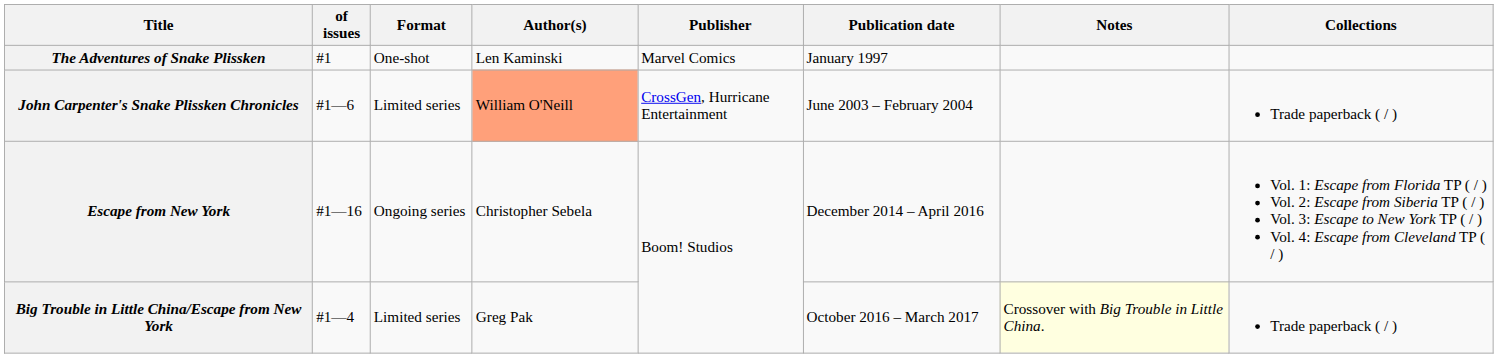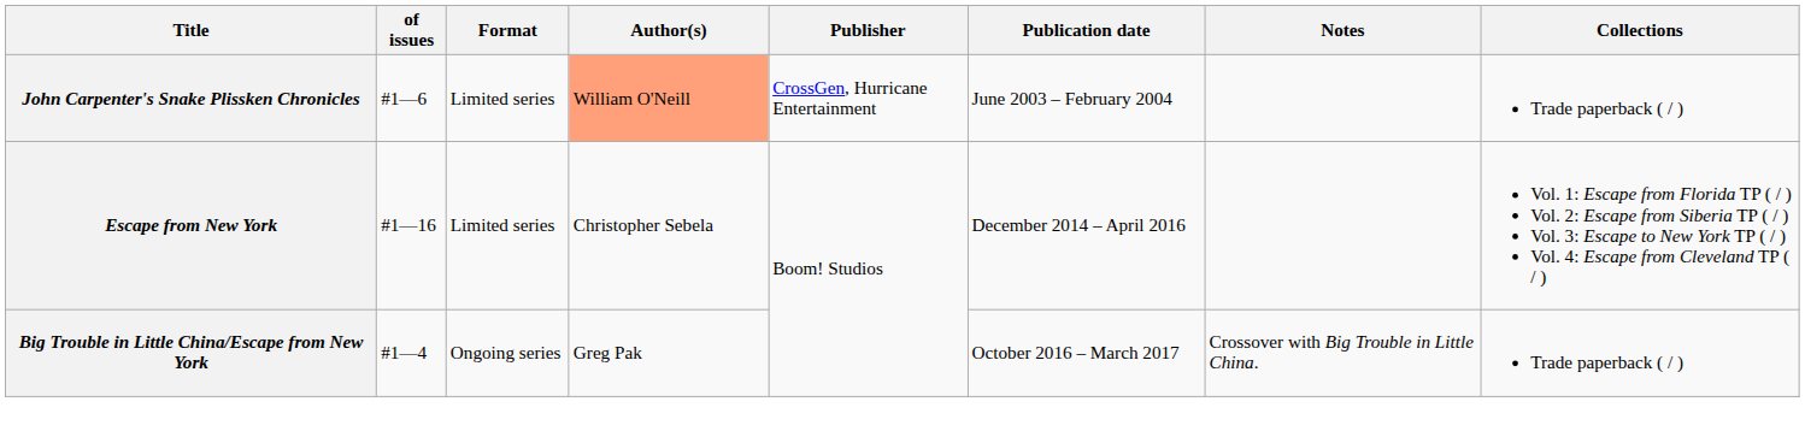- row: The Adventures of Snake Plissken | #1 | One-shot | Len Kaminski | Marvel Comics | January 1997
Escape from New York | Format: Ongoing series -> Limited series
Big Trouble in Little China/Escape from New York | Format: Limited series -> Ongoing series
Big Trouble in Little China/Escape from New York | Notes: lightyellow background -> no background
